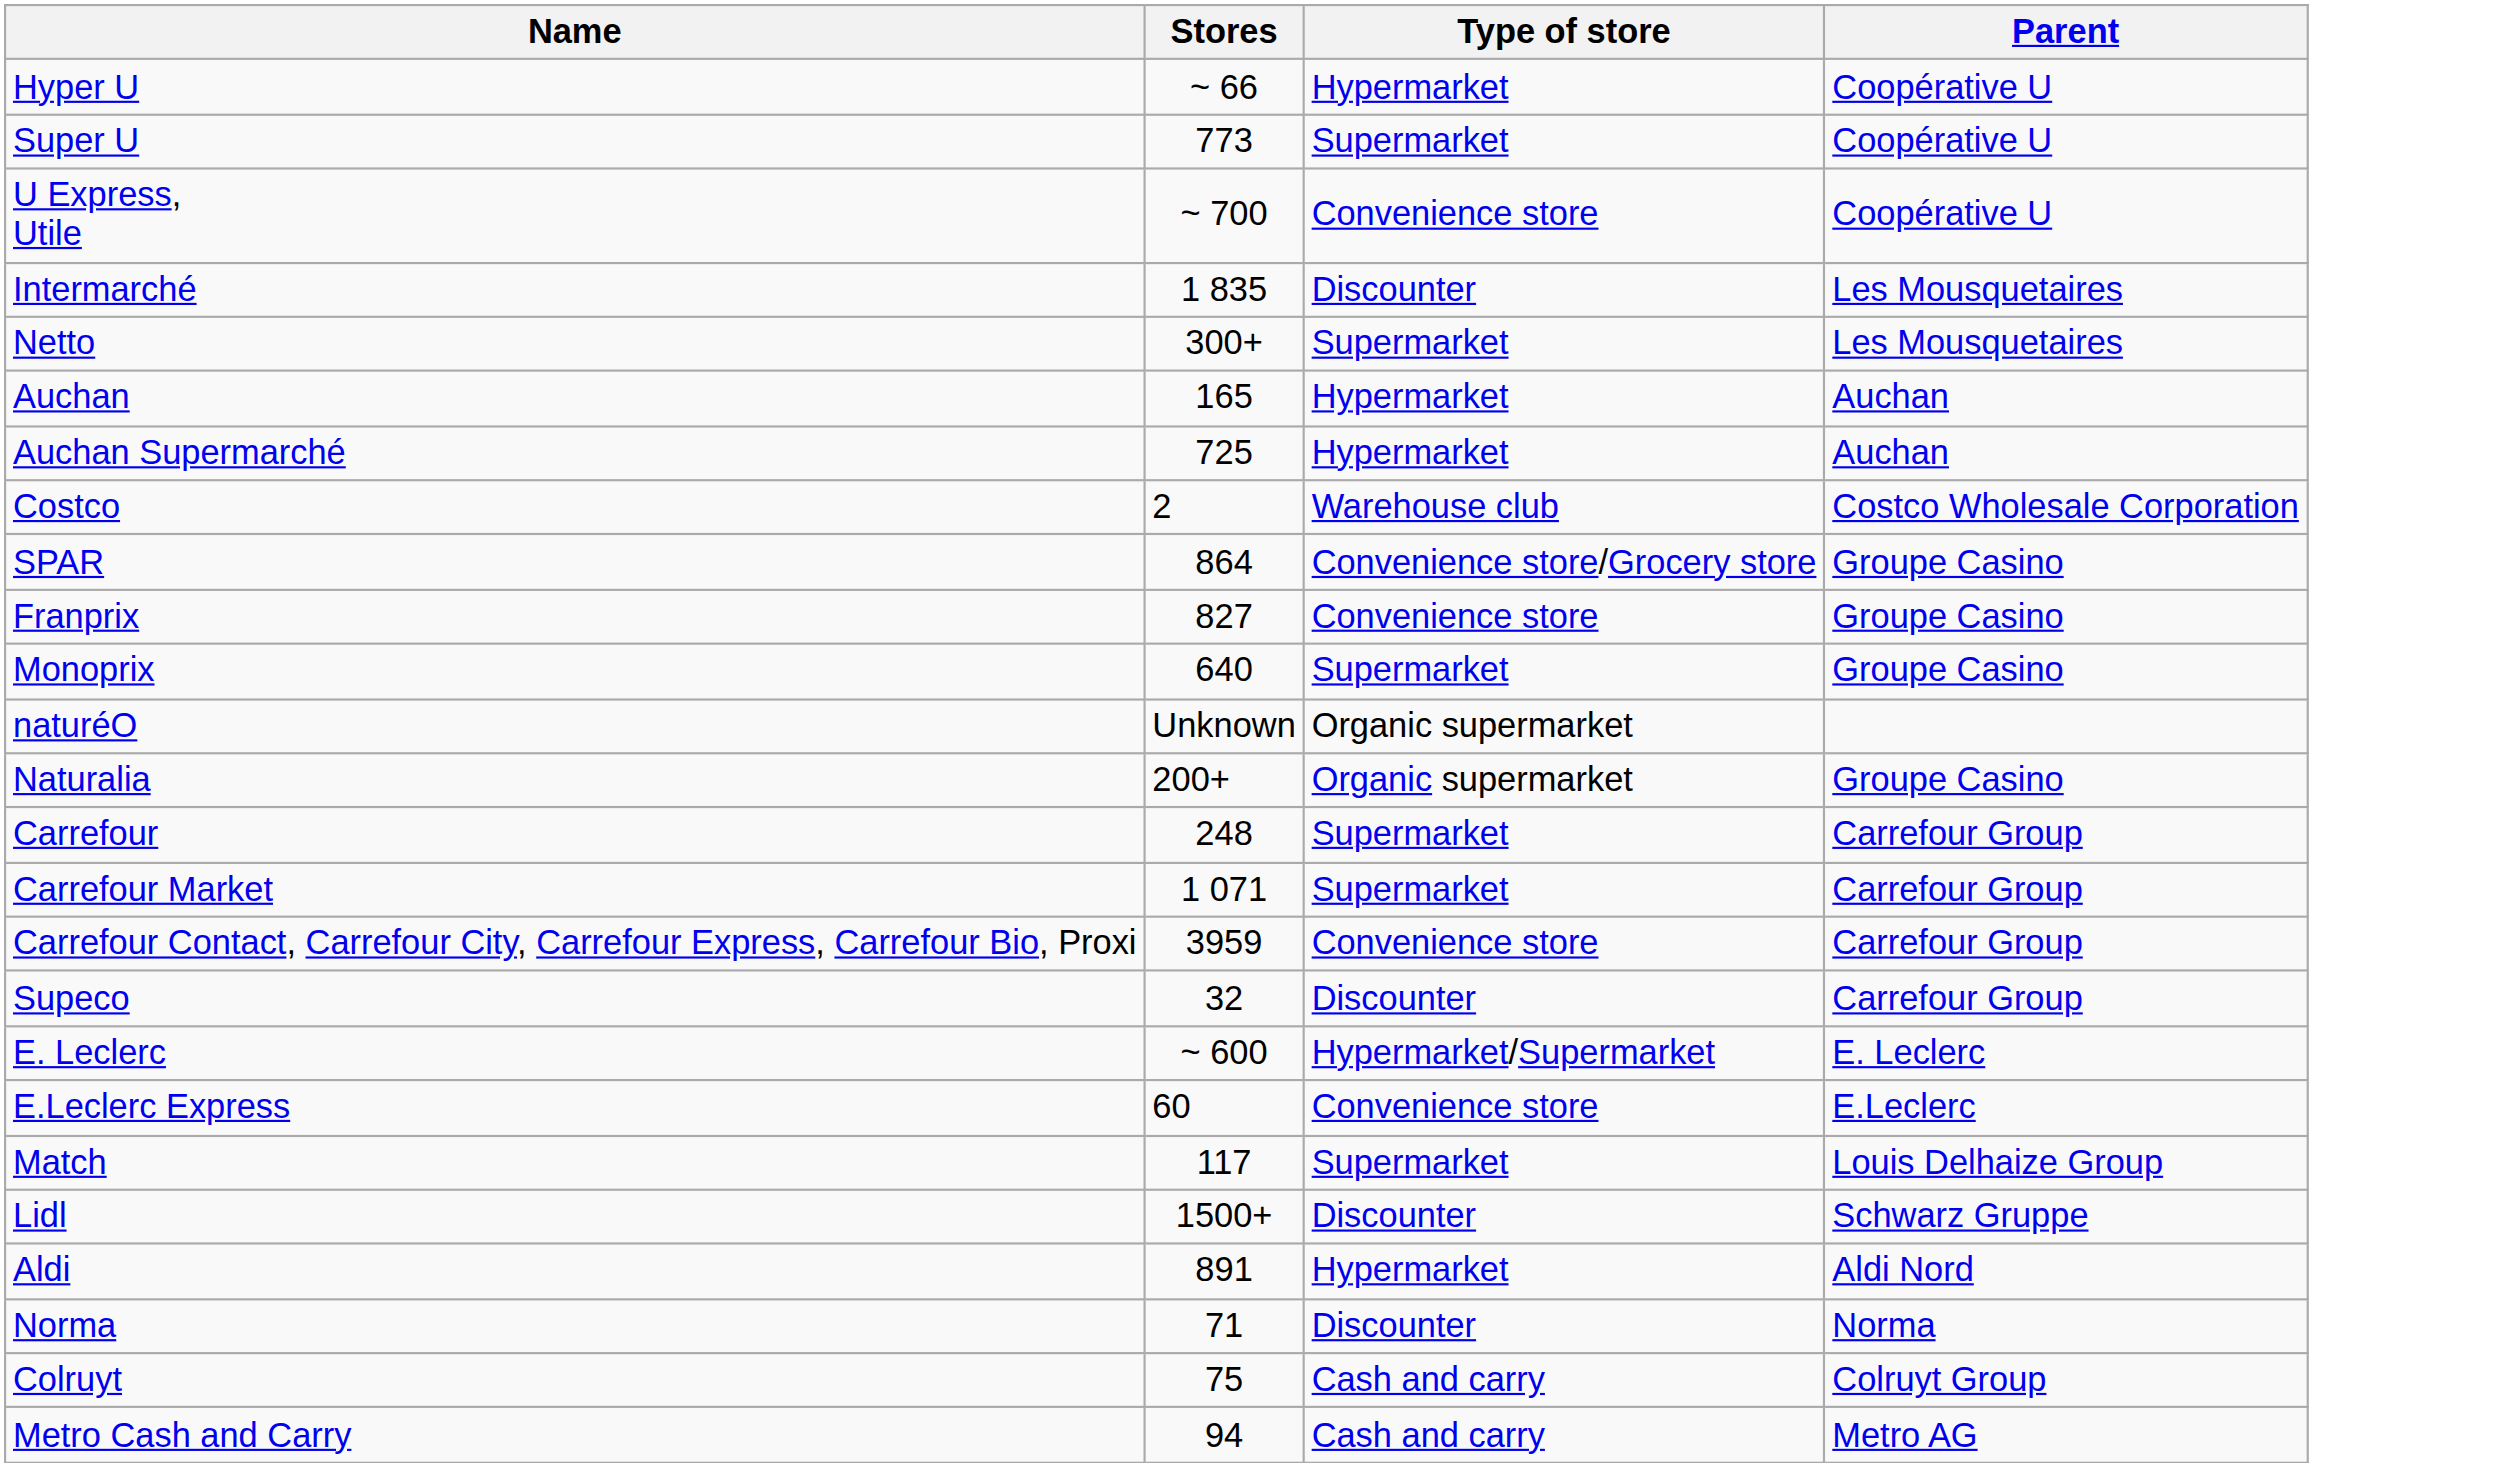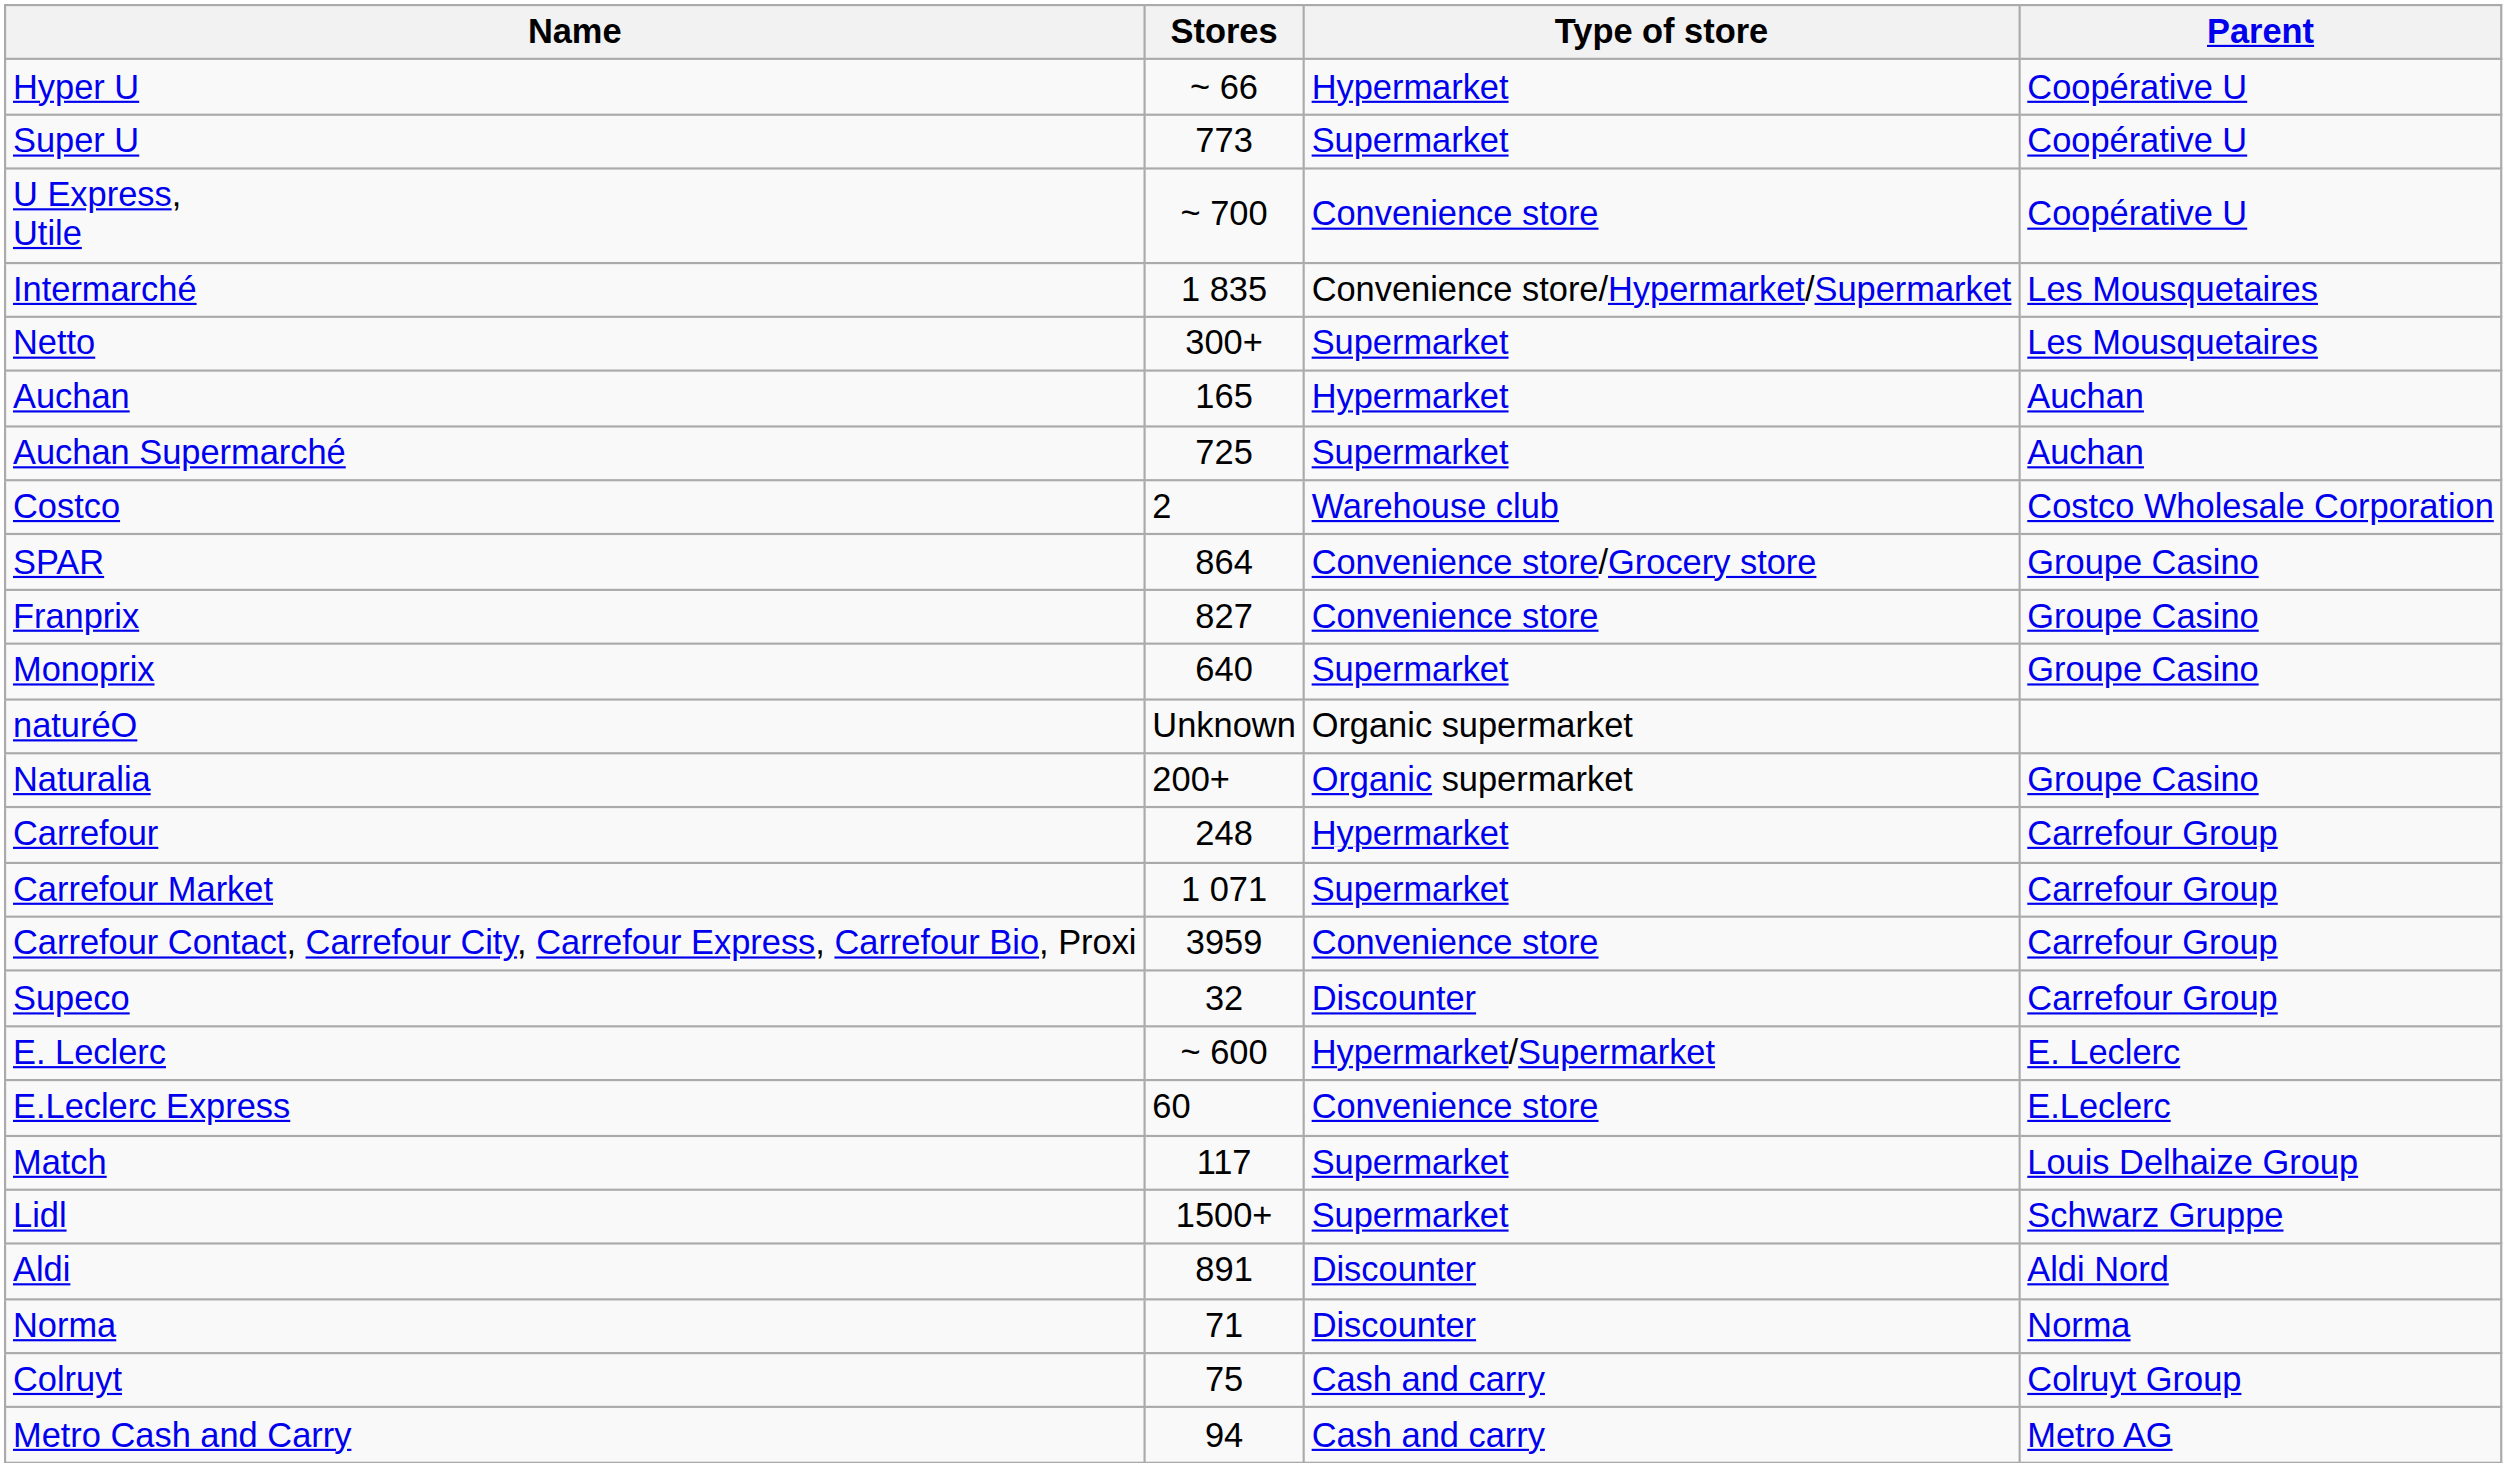Intermarché | Type of store: Discounter -> Convenience store/Hypermarket/Supermarket
Auchan Supermarché | Type of store: Hypermarket -> Supermarket
Carrefour | Type of store: Supermarket -> Hypermarket
Lidl | Type of store: Discounter -> Supermarket
Aldi | Type of store: Hypermarket -> Discounter
